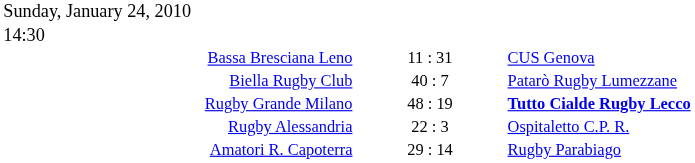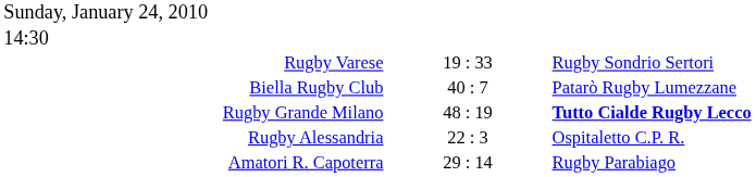+ row: Rugby Varese | 19 : 33 | Rugby Sondrio Sertori
- row: Bassa Bresciana Leno | 11 : 31 | CUS Genova
